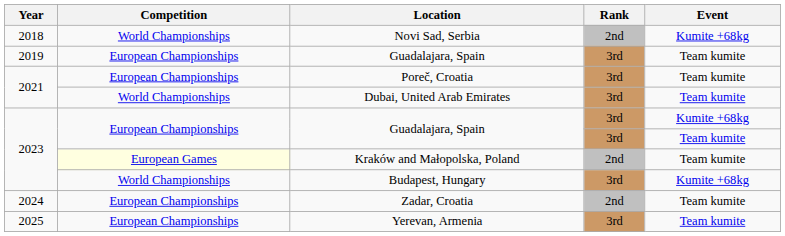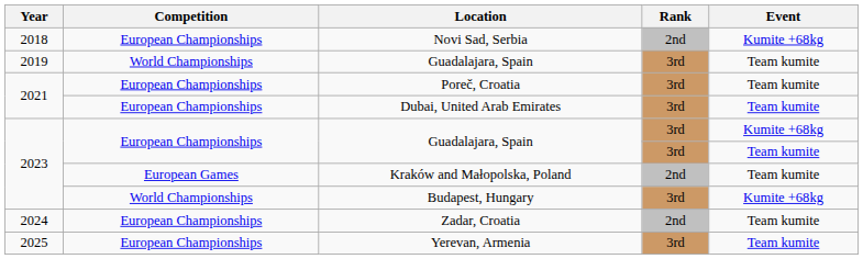Novi Sad, Serbia | Competition: World Championships -> European Championships
2019 / Guadalajara, Spain | Competition: European Championships -> World Championships
Dubai, United Arab Emirates | Competition: World Championships -> European Championships
Kraków and Małopolska, Poland | Competition: lightyellow background -> no background
